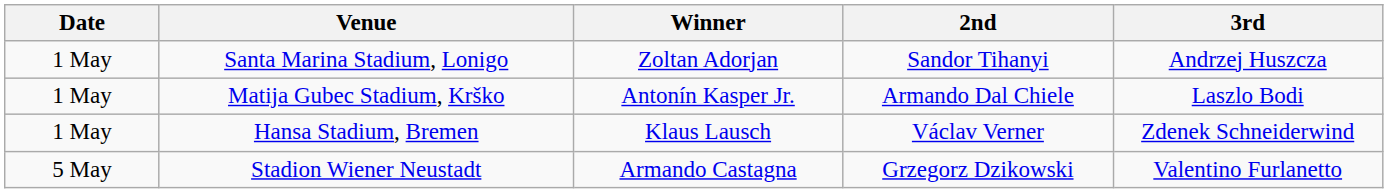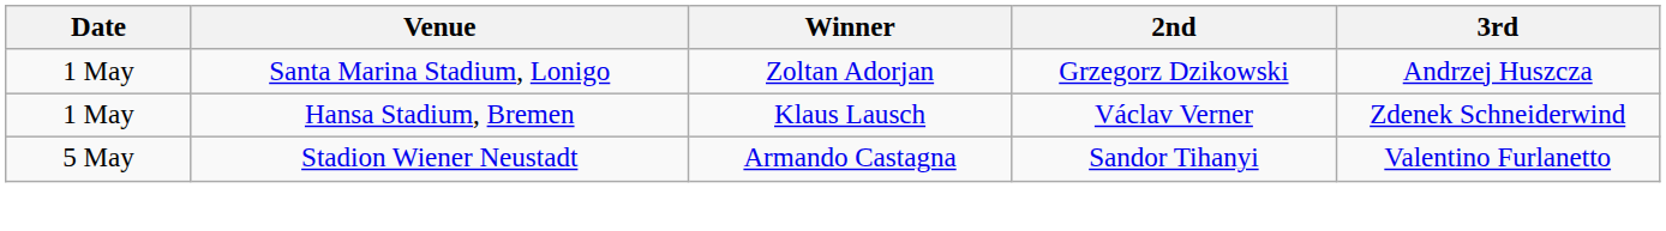Santa Marina Stadium, Lonigo | 2nd: Sandor Tihanyi -> Grzegorz Dzikowski
- row: 1 May | Matija Gubec Stadium, Krško | Antonín Kasper Jr. | Armando Dal Chiele | Laszlo Bodi
Stadion Wiener Neustadt | 2nd: Grzegorz Dzikowski -> Sandor Tihanyi
